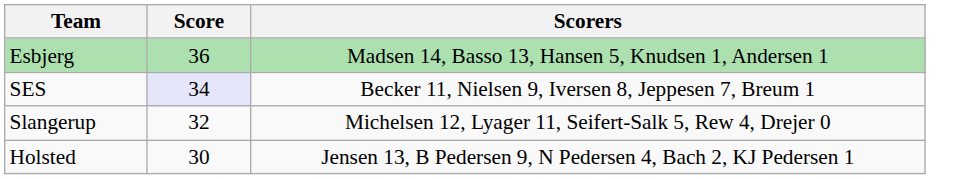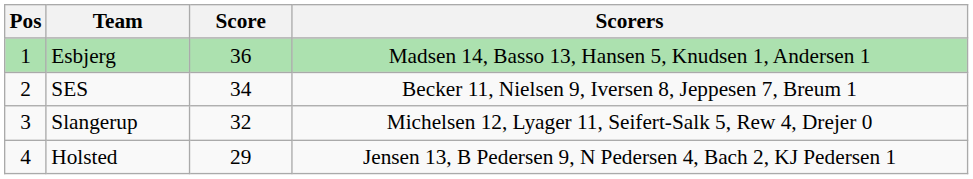+ column: Pos | 1 | 2 | 3 | 4
SES | Score: lavender background -> no background
Holsted | Score: 30 -> 29
